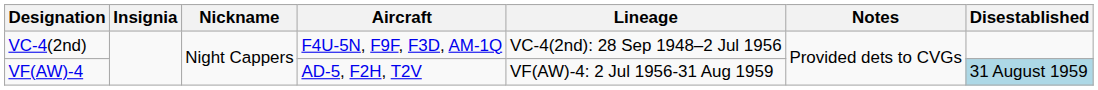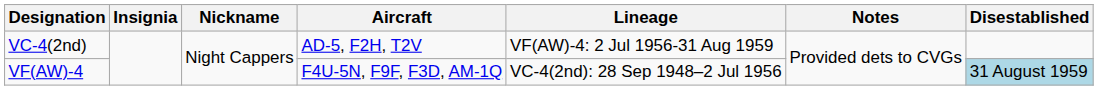VC-4(2nd) | Aircraft: F4U-5N, F9F, F3D, AM-1Q -> AD-5, F2H, T2V
VC-4(2nd) | Lineage: VC-4(2nd): 28 Sep 1948–2 Jul 1956 -> VF(AW)-4: 2 Jul 1956-31 Aug 1959
VF(AW)-4 | Aircraft: AD-5, F2H, T2V -> F4U-5N, F9F, F3D, AM-1Q
VF(AW)-4 | Lineage: VF(AW)-4: 2 Jul 1956-31 Aug 1959 -> VC-4(2nd): 28 Sep 1948–2 Jul 1956
